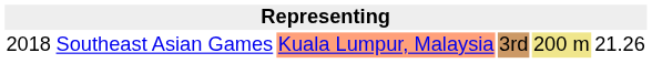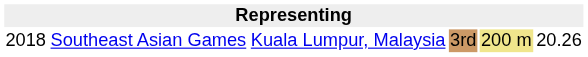Southeast Asian Games | column 3: lightsalmon background -> no background
Southeast Asian Games | column 6: 21.26 -> 20.26
